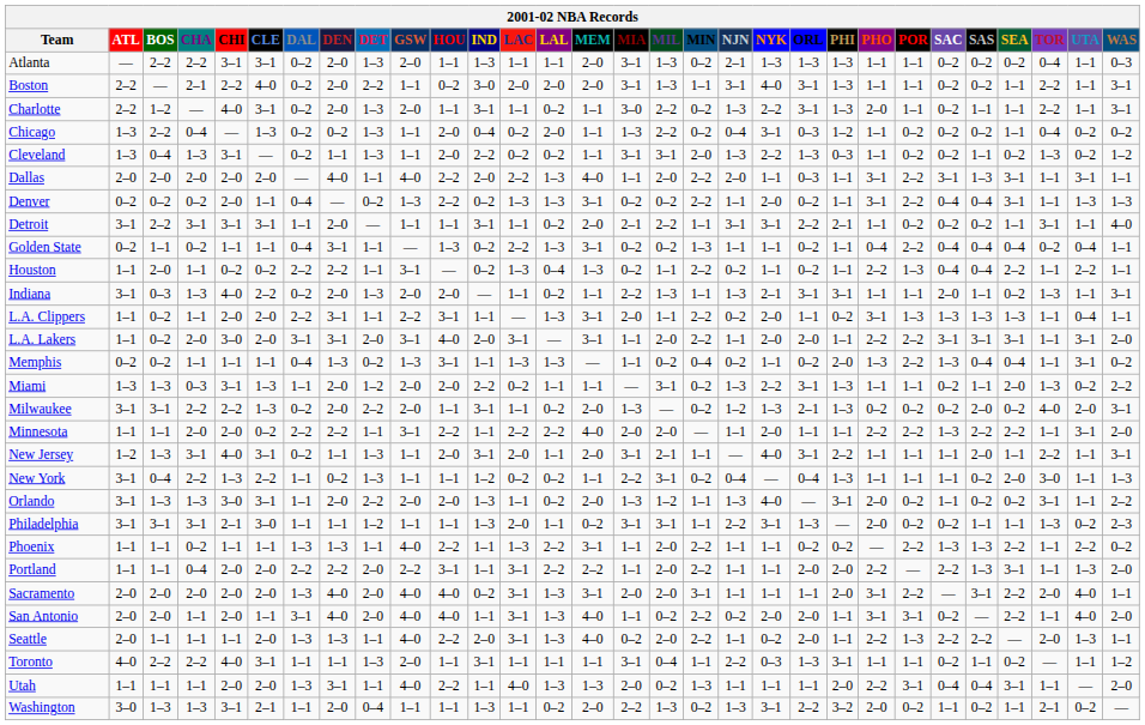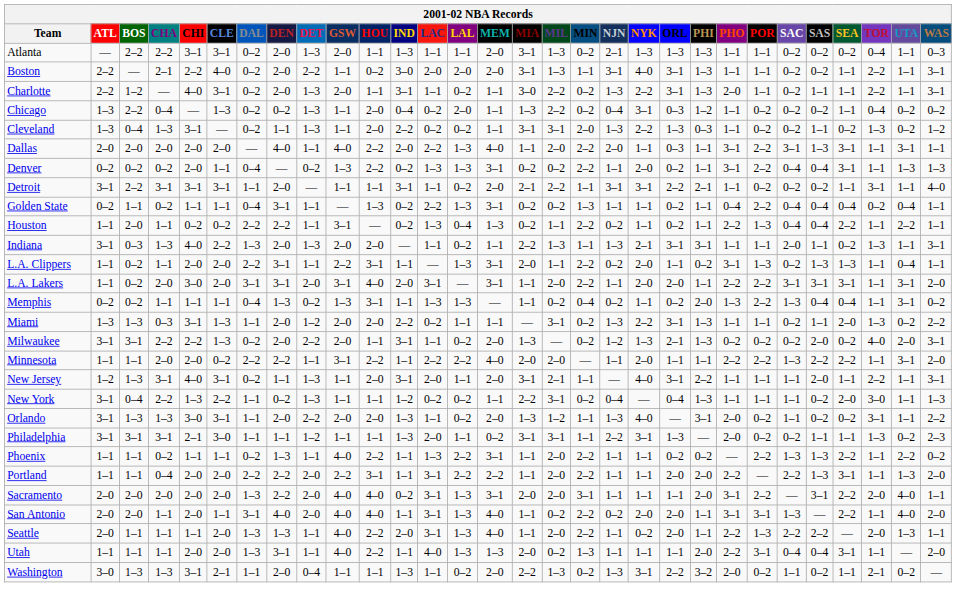Indiana | DAL: 0–2 -> 1–3
L.A. Clippers | SAC: 1–3 -> 0–2
Phoenix | DAL: 1–3 -> 0–2
Sacramento | DEN: 4–0 -> 2–2
San Antonio | SAC: 0–2 -> 1–3
Seattle | MIA: 0–2 -> 1–1
- row: Toronto | 4–0 | 2–2 | 2–2 | 4–0 | 3–1 | 1–1 | 1–1 | 1–3 | 2–0 | 1–1 | 3–1 | 1–1 | 1–1 | 1–1 | 3–1 | 0–4 | 1–1 | 2–2 | 0–3 | 1–3 | 3–1 | 1–1 | 1–1 | 0–2 | 1–1 | 0–2 | — | 1–1 | 1–2
